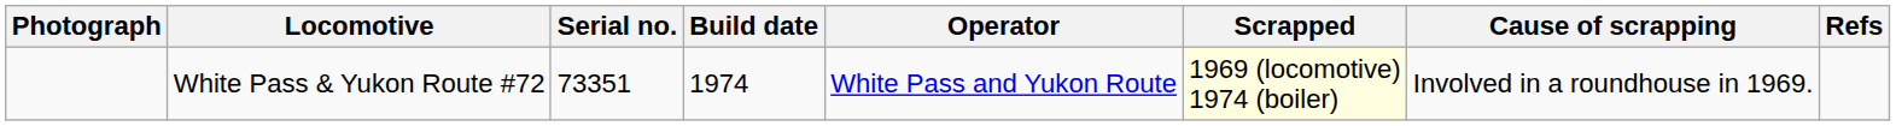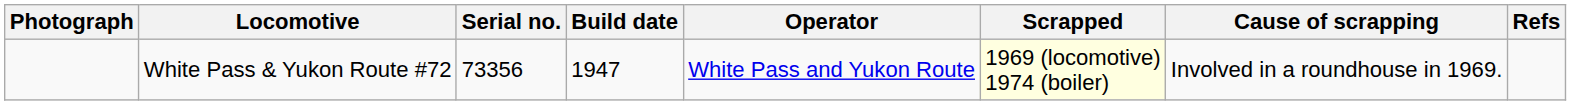White Pass & Yukon Route #72 | Serial no.: 73351 -> 73356
White Pass & Yukon Route #72 | Build date: 1974 -> 1947
